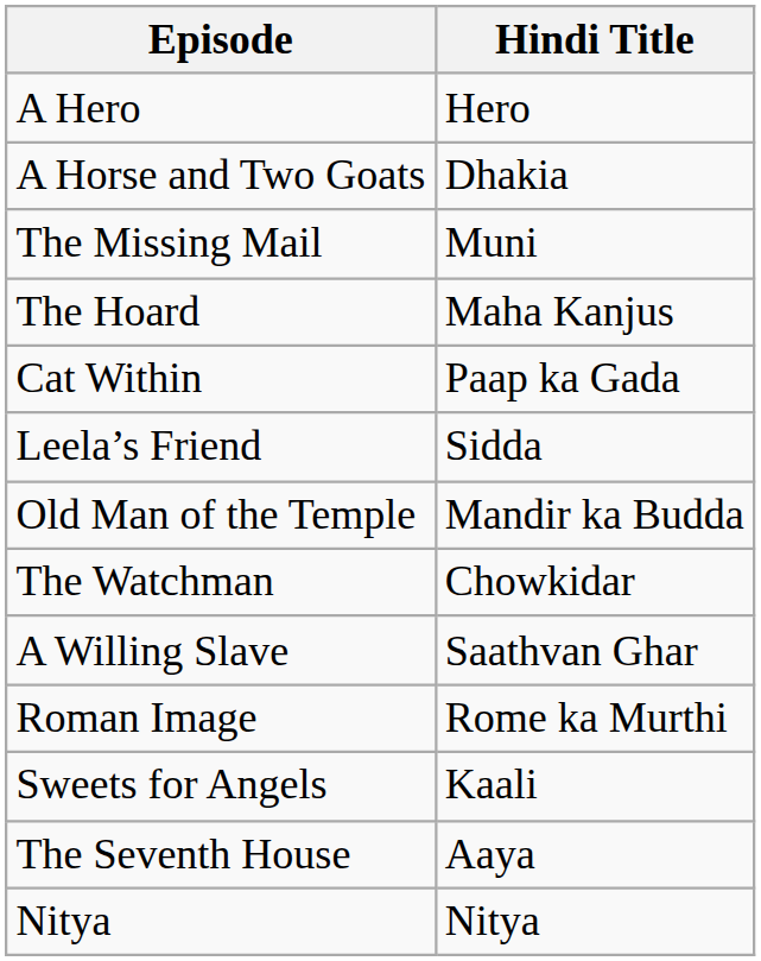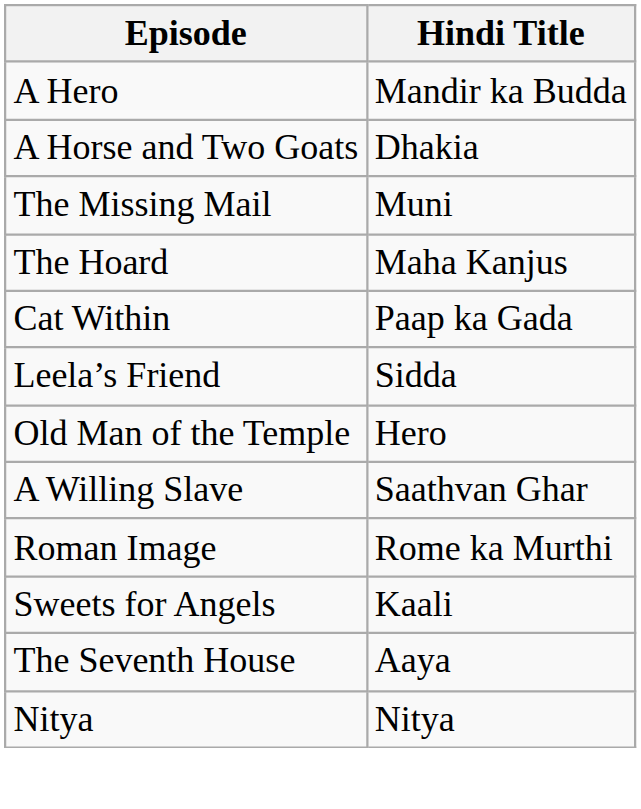A Hero | Hindi Title: Hero -> Mandir ka Budda
Old Man of the Temple | Hindi Title: Mandir ka Budda -> Hero
- row: The Watchman | Chowkidar
